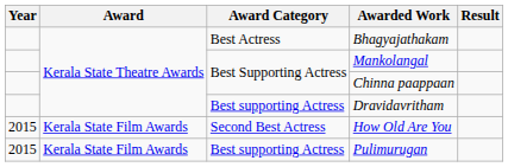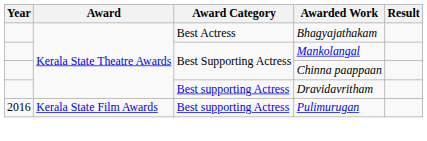- row: 2015 | Kerala State Film Awards | Second Best Actress | How Old Are You
Pulimurugan | Year: 2015 -> 2016
